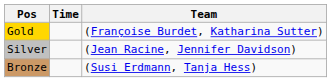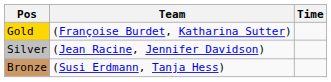columns swapped: Team <-> Time
